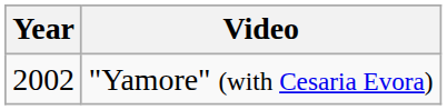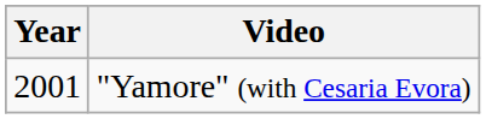"Yamore" (with Cesaria Evora) | Year: 2002 -> 2001
